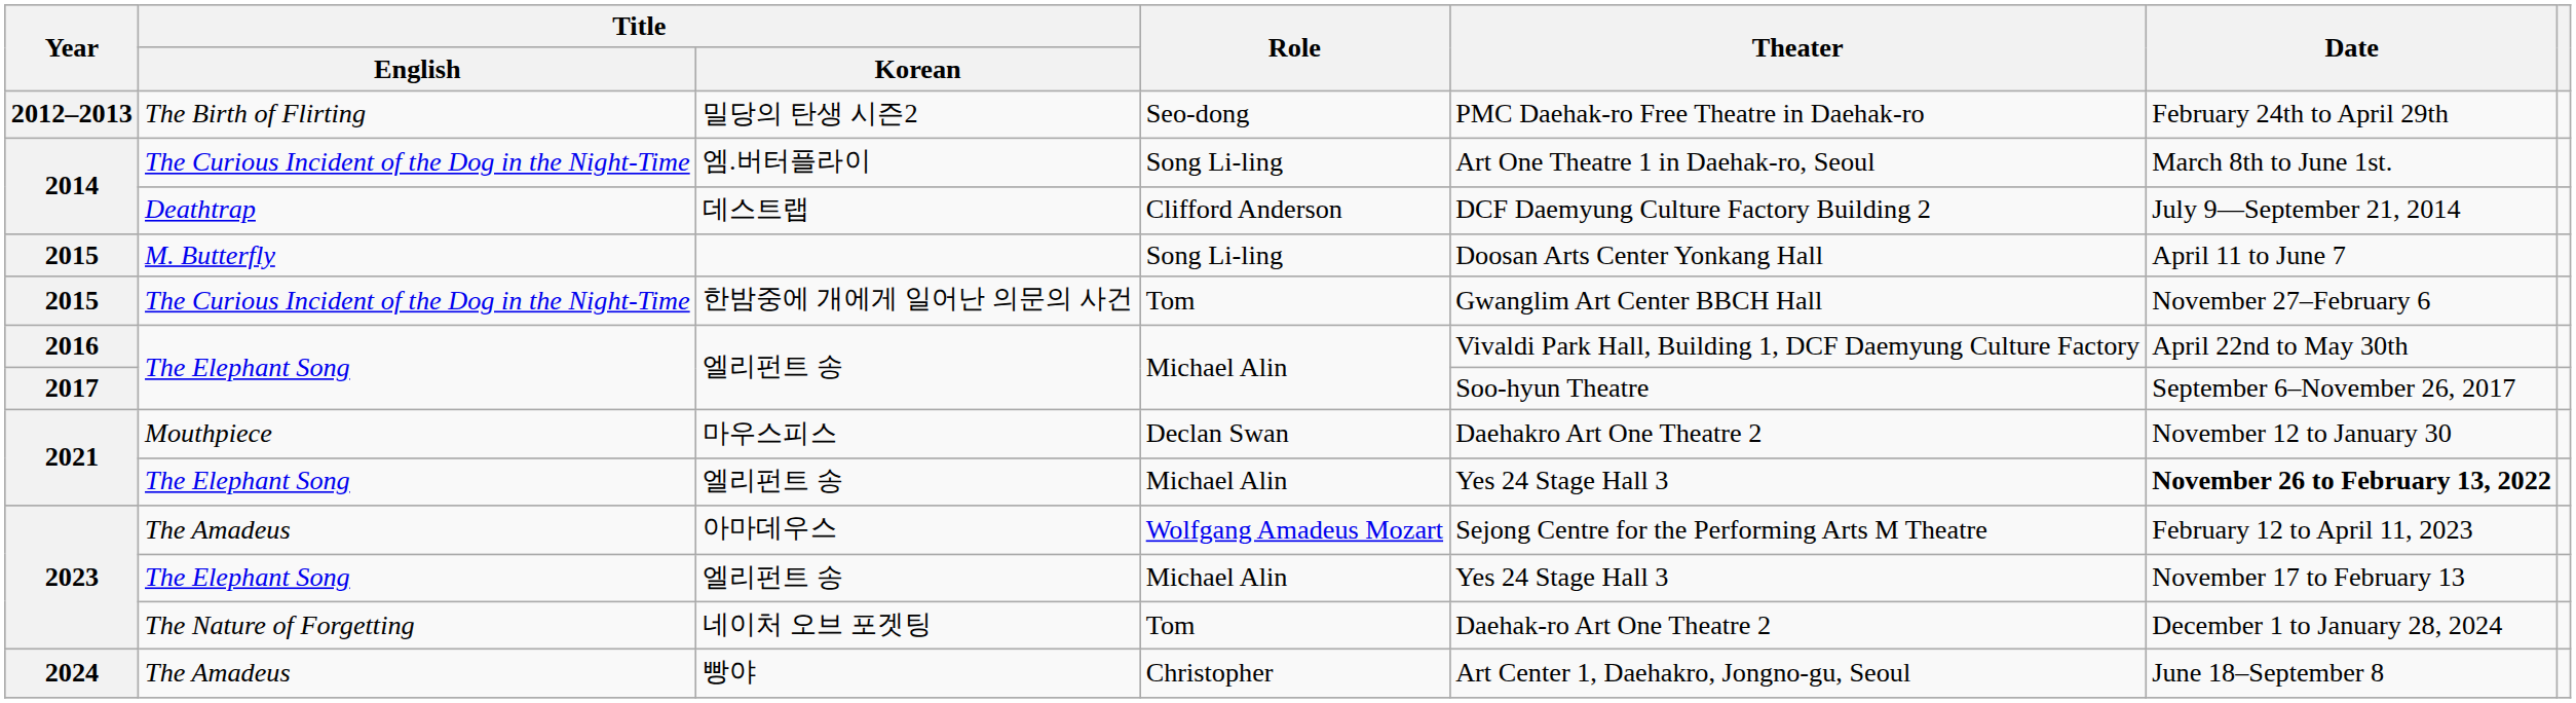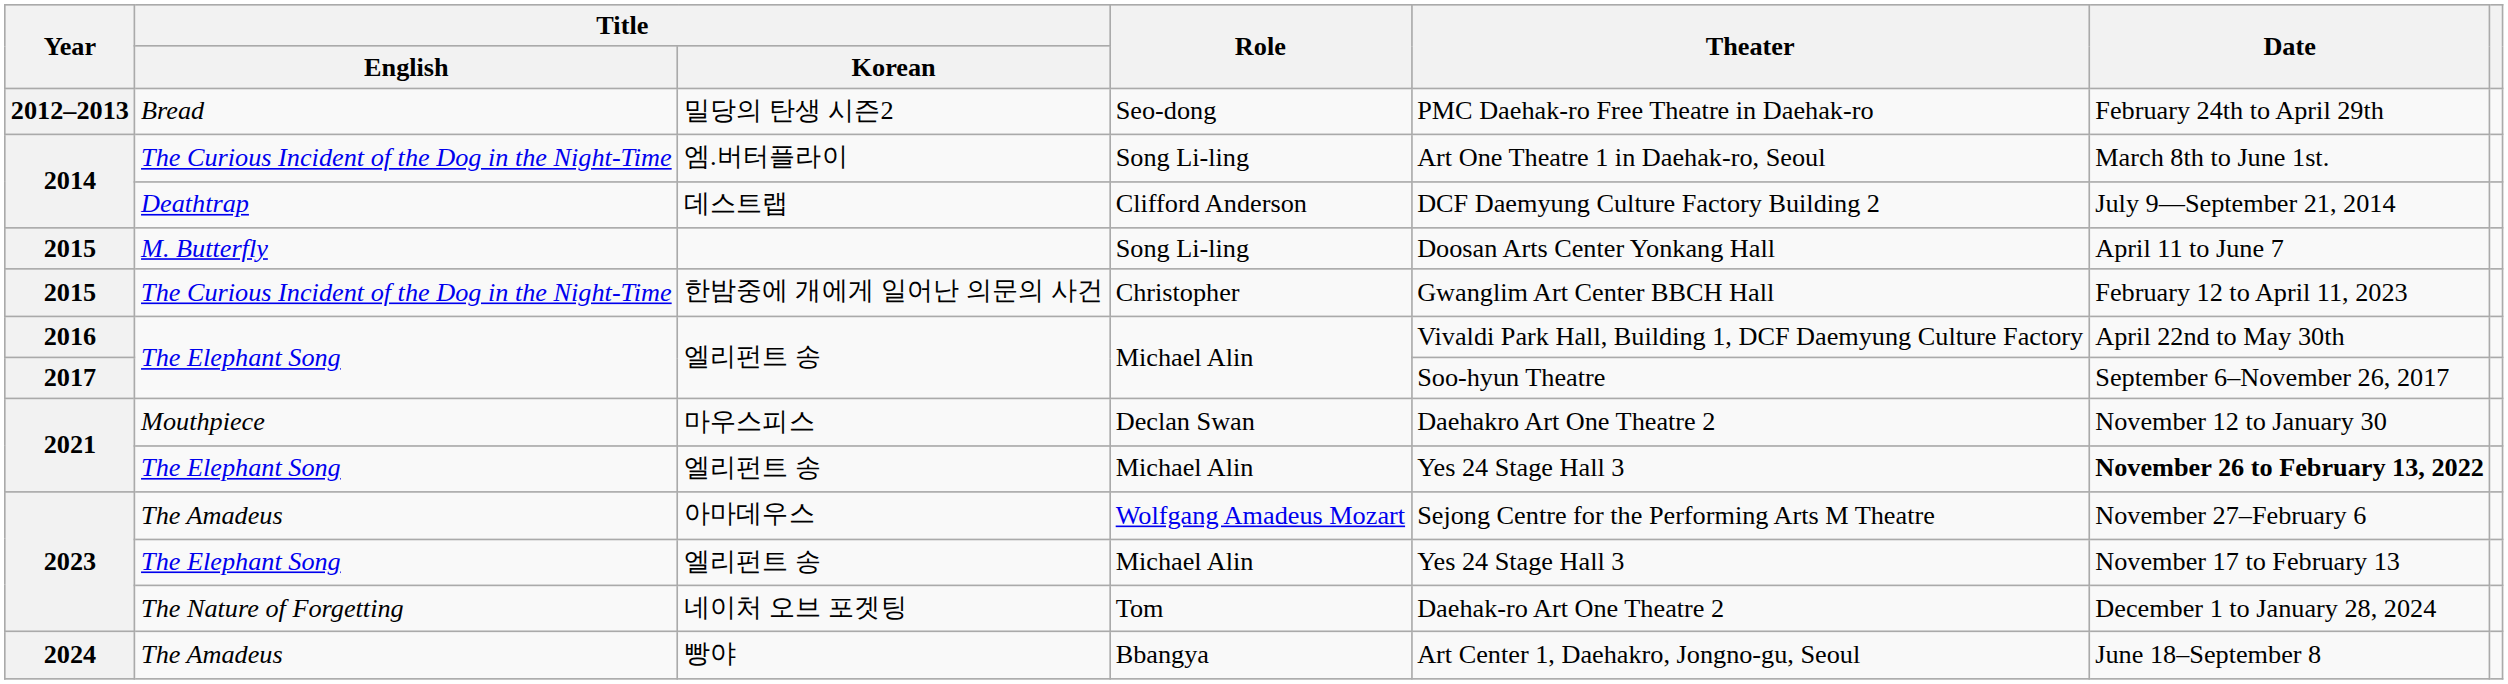밀당의 탄생 시즌2 | Title / English: The Birth of Flirting -> Bread
한밤중에 개에게 일어난 의문의 사건 | Role: Tom -> Christopher
한밤중에 개에게 일어난 의문의 사건 | Date: November 27–February 6 -> February 12 to April 11, 2023
아마데우스 | Date: February 12 to April 11, 2023 -> November 27–February 6
빵야 | Role: Christopher -> Bbangya
